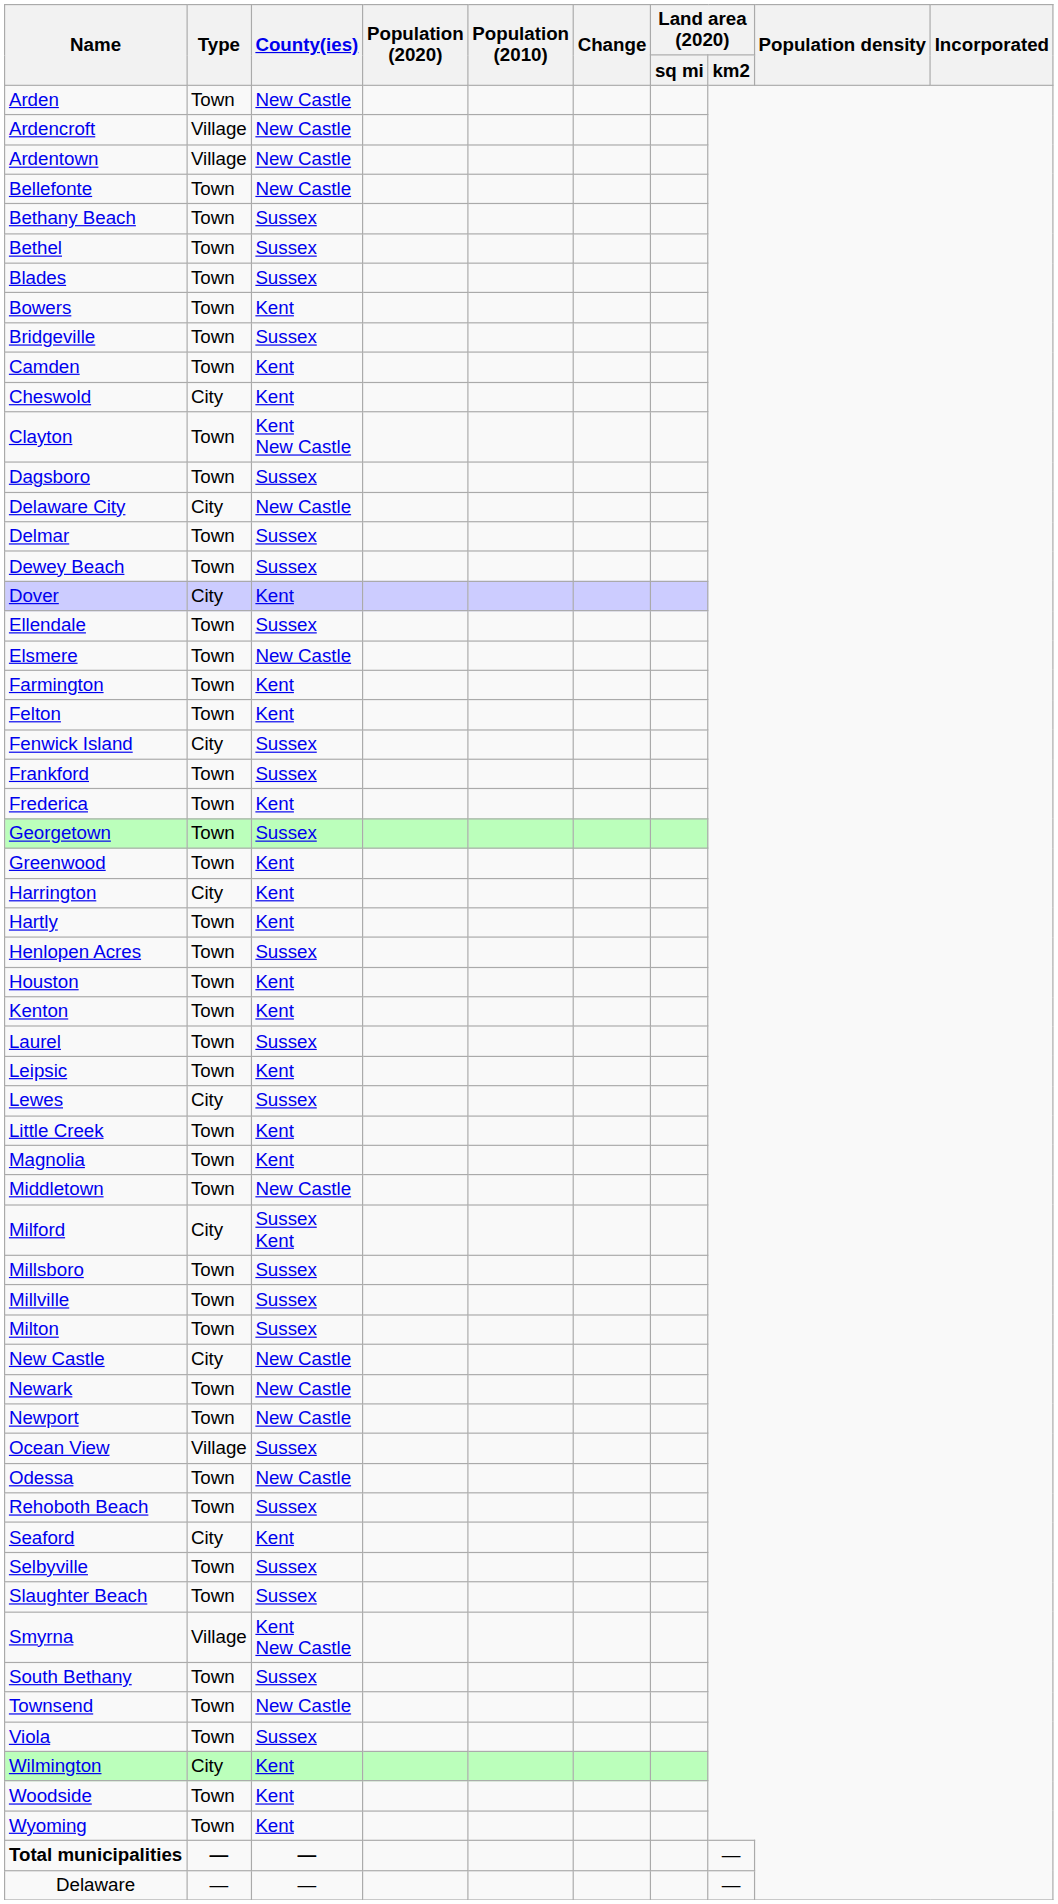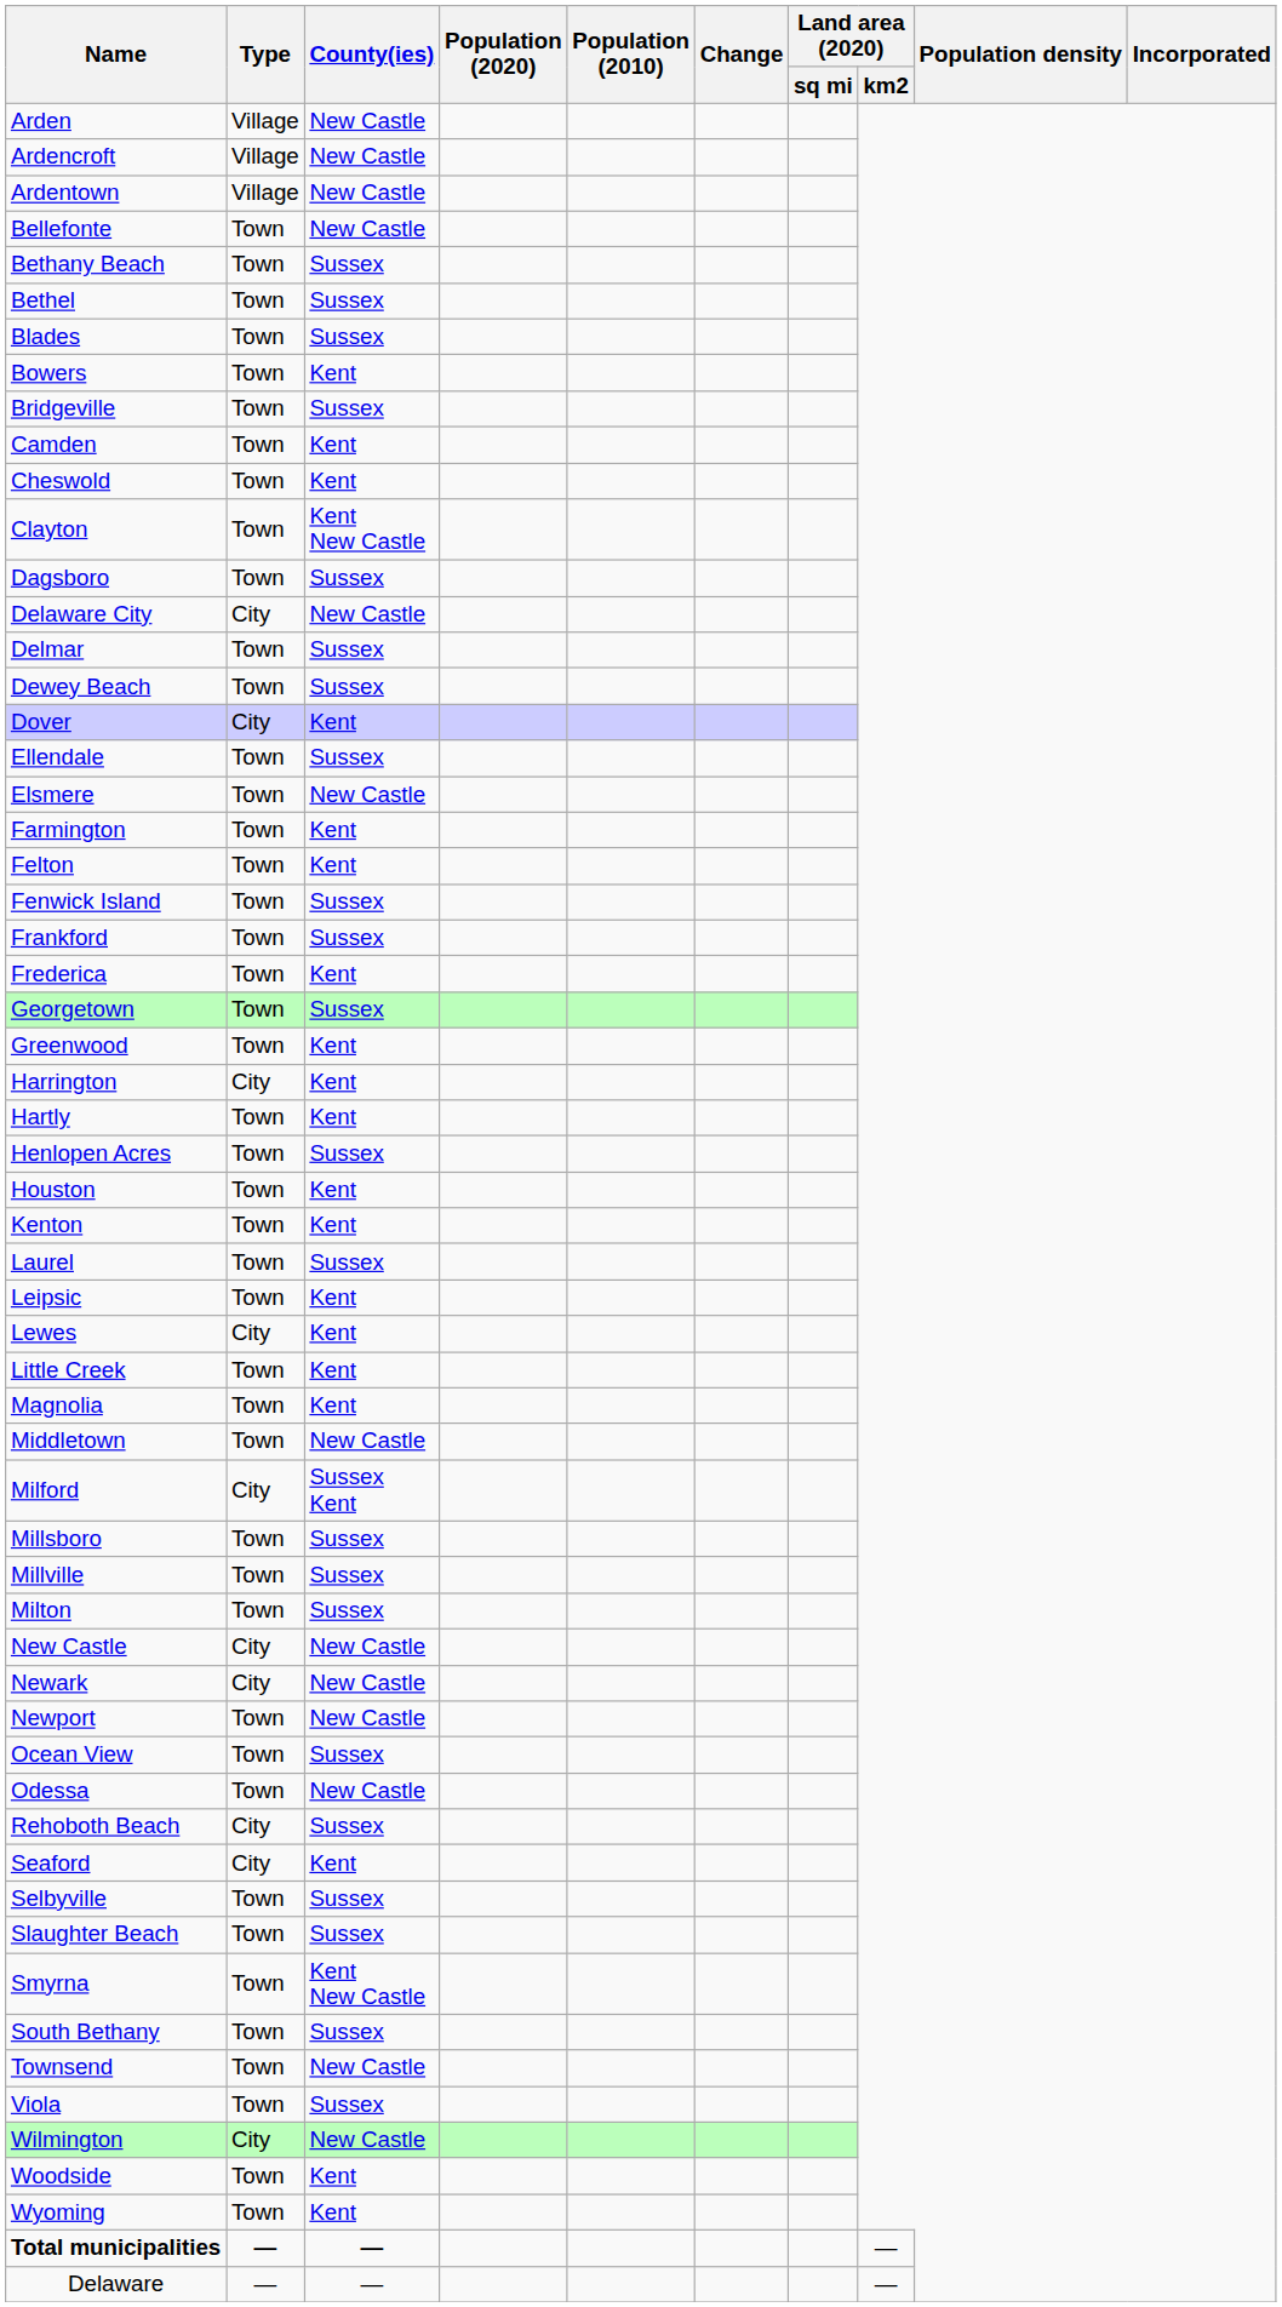Arden | Type: Town -> Village
Cheswold | Type: City -> Town
Fenwick Island | Type: City -> Town
Lewes | County(ies): Sussex -> Kent
Newark | Type: Town -> City
Ocean View | Type: Village -> Town
Rehoboth Beach | Type: Town -> City
Smyrna | Type: Village -> Town
Wilmington | County(ies): Kent -> New Castle
